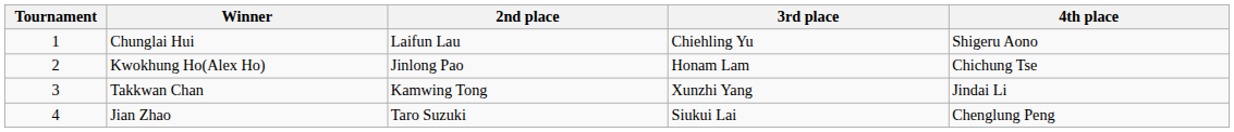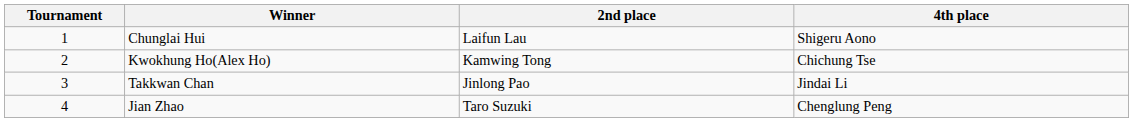- column: 3rd place | Chiehling Yu | Honam Lam | Xunzhi Yang | Siukui Lai
Kwokhung Ho(Alex Ho) | 2nd place: Jinlong Pao -> Kamwing Tong
Takkwan Chan | 2nd place: Kamwing Tong -> Jinlong Pao
